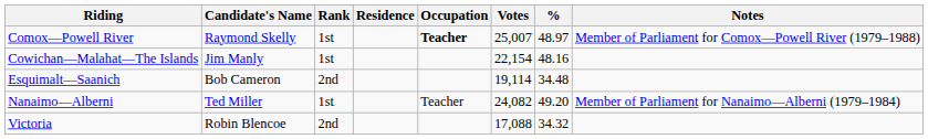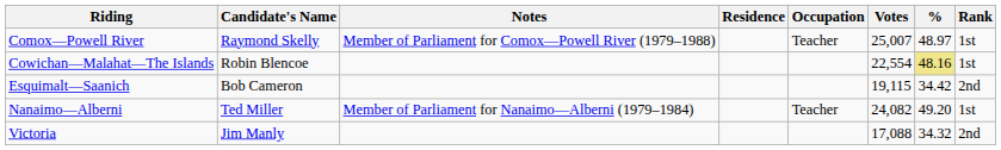columns swapped: Notes <-> Rank
Comox—Powell River | Occupation: bold -> normal
Cowichan—Malahat—The Islands | Candidate's Name: Jim Manly -> Robin Blencoe
Cowichan—Malahat—The Islands | Votes: 22,154 -> 22,554
Cowichan—Malahat—The Islands | %: no background -> khaki background
Esquimalt—Saanich | Votes: 19,114 -> 19,115
Esquimalt—Saanich | %: 34.48 -> 34.42
Victoria | Candidate's Name: Robin Blencoe -> Jim Manly
